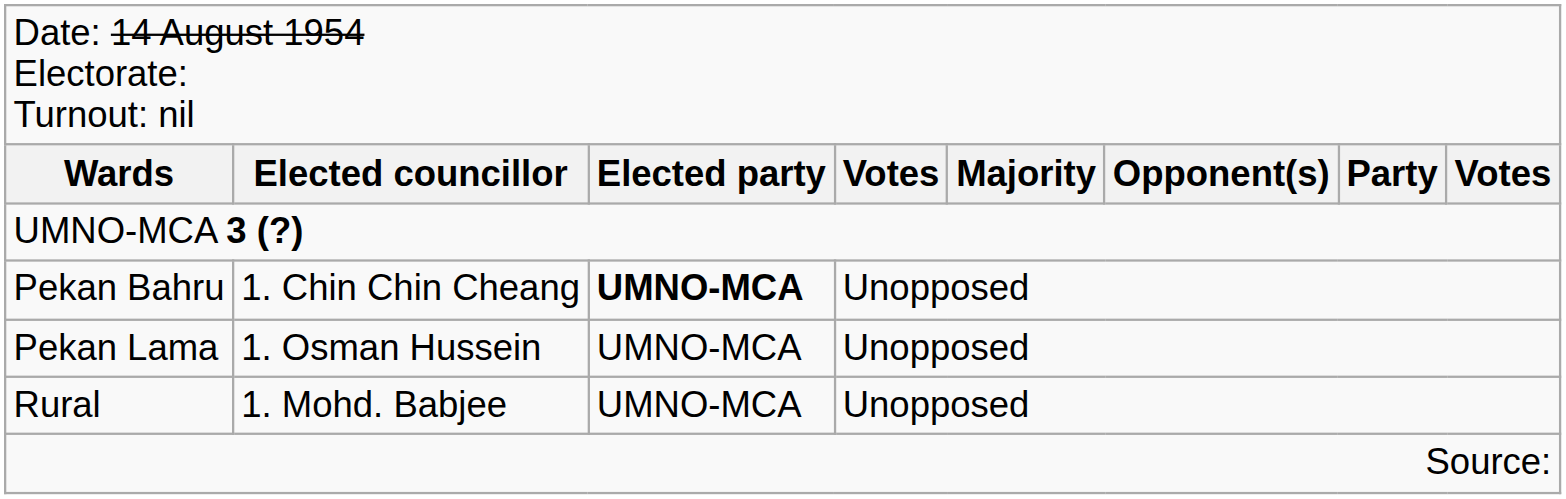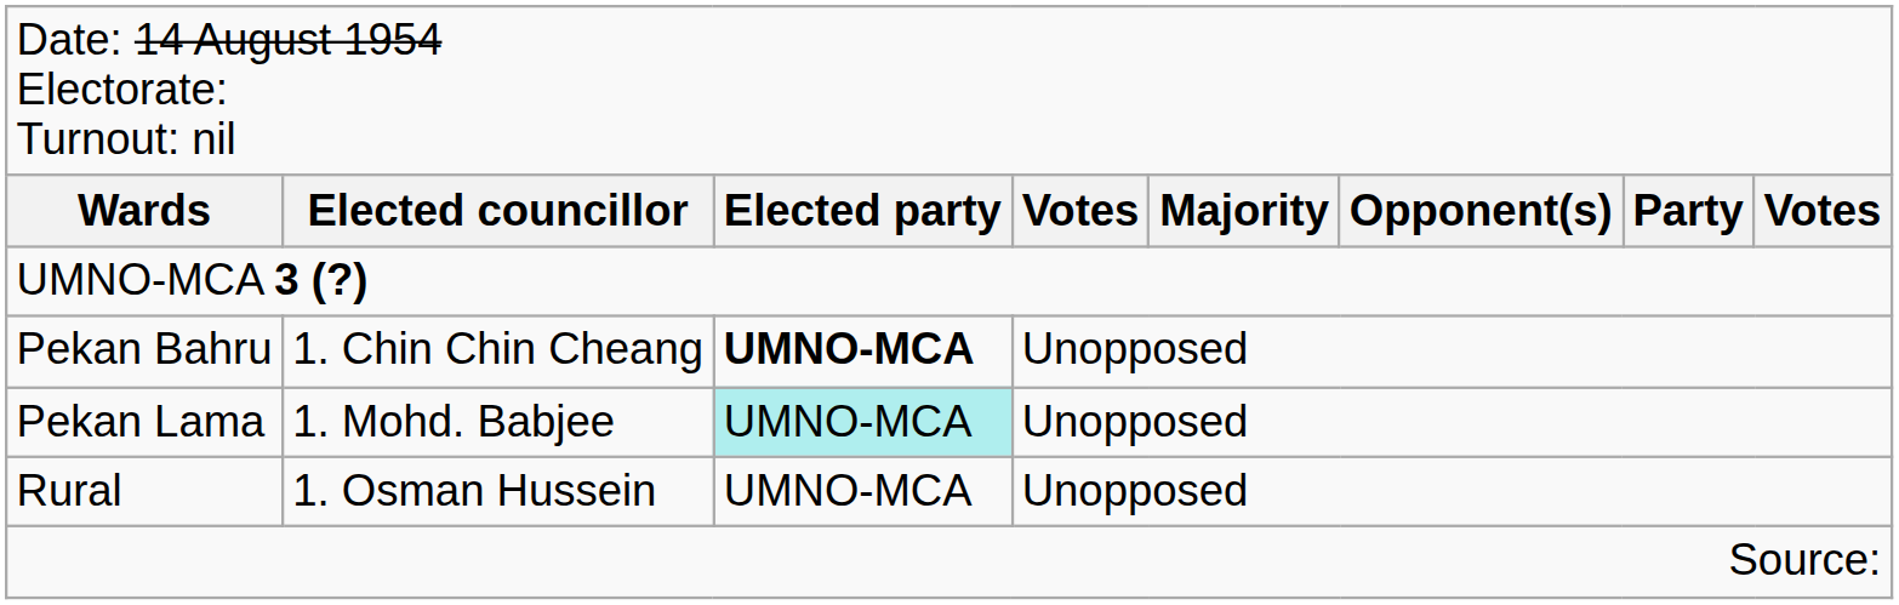Pekan Lama | column 2: 1. Osman Hussein -> 1. Mohd. Babjee
Pekan Lama | column 3: no background -> paleturquoise background
Rural | column 2: 1. Mohd. Babjee -> 1. Osman Hussein
